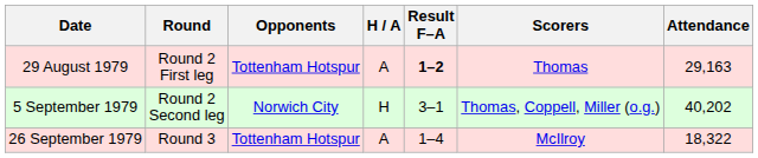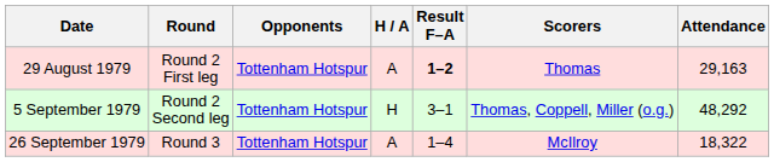5 September 1979 | Opponents: Norwich City -> Tottenham Hotspur
5 September 1979 | Attendance: 40,202 -> 48,292
